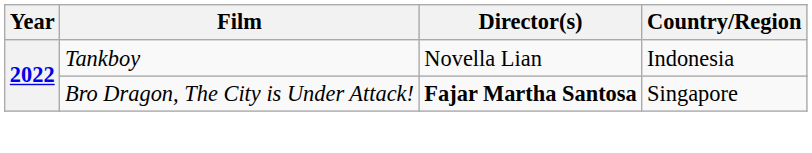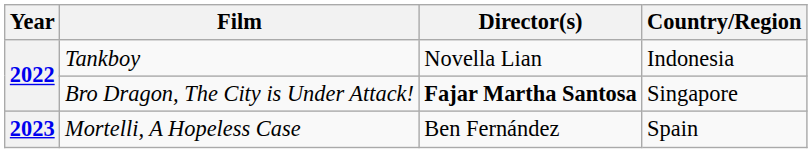+ row: 2023 | Mortelli, A Hopeless Case | Ben Fernández | Spain
